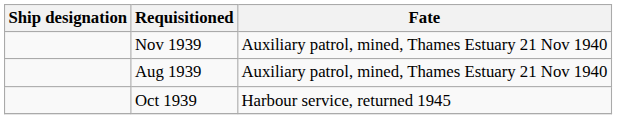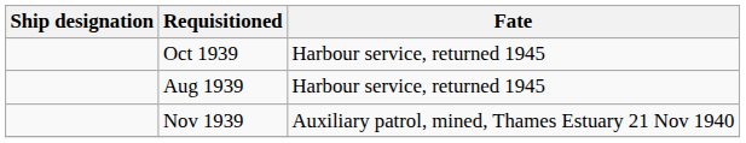rows swapped: Oct 1939 <-> Nov 1939
Aug 1939 | Fate: Auxiliary patrol, mined, Thames Estuary 21 Nov 1940 -> Harbour service, returned 1945
